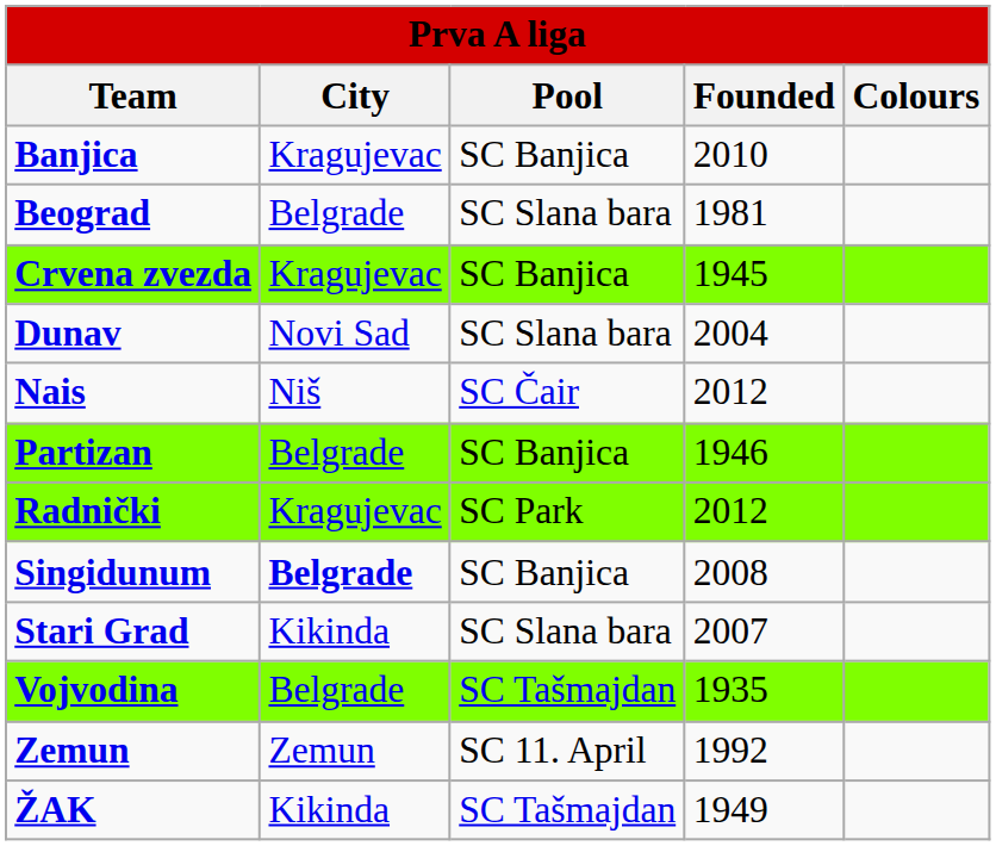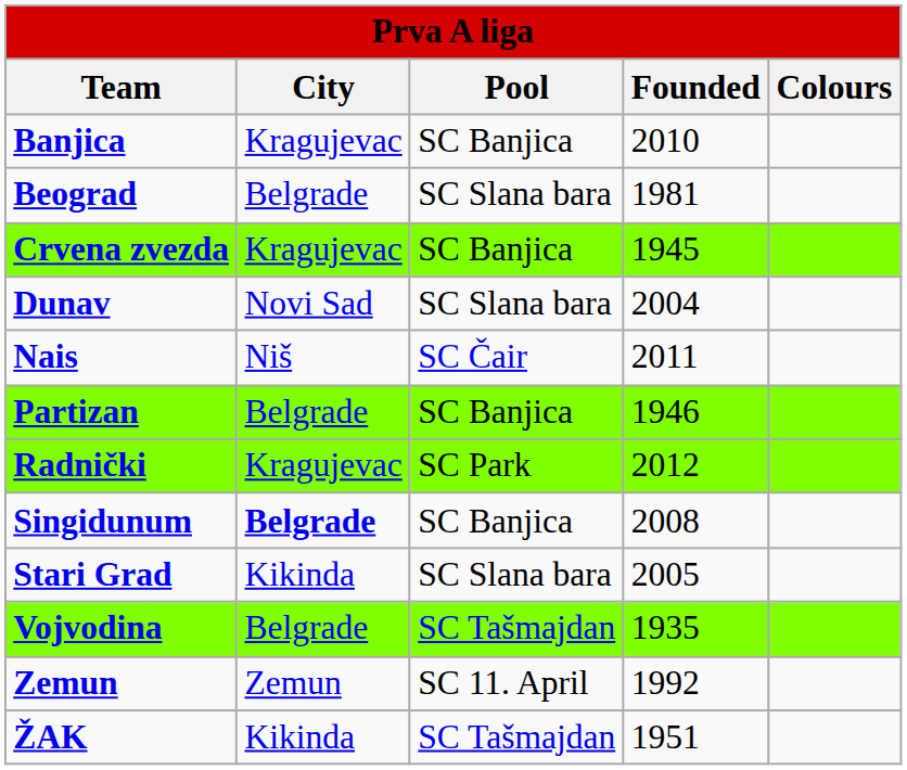Nais | Founded: 2012 -> 2011
Stari Grad | Founded: 2007 -> 2005
ŽAK | Founded: 1949 -> 1951
